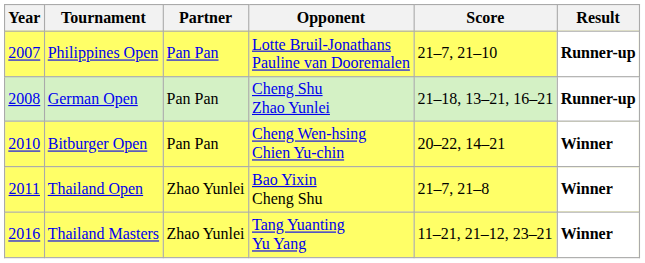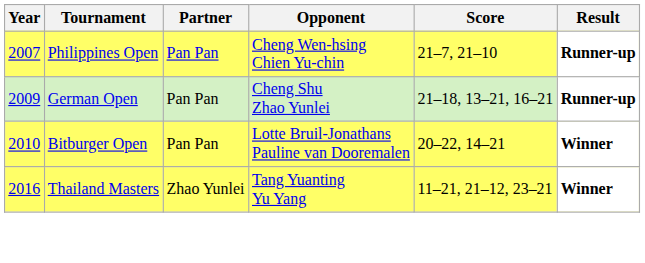Philippines Open | Opponent: Lotte Bruil-Jonathans Pauline van Dooremalen -> Cheng Wen-hsing Chien Yu-chin
German Open | Year: 2008 -> 2009
Bitburger Open | Opponent: Cheng Wen-hsing Chien Yu-chin -> Lotte Bruil-Jonathans Pauline van Dooremalen
- row: 2011 | Thailand Open | Zhao Yunlei | Bao Yixin Cheng Shu | 21–7, 21–8 | Winner
